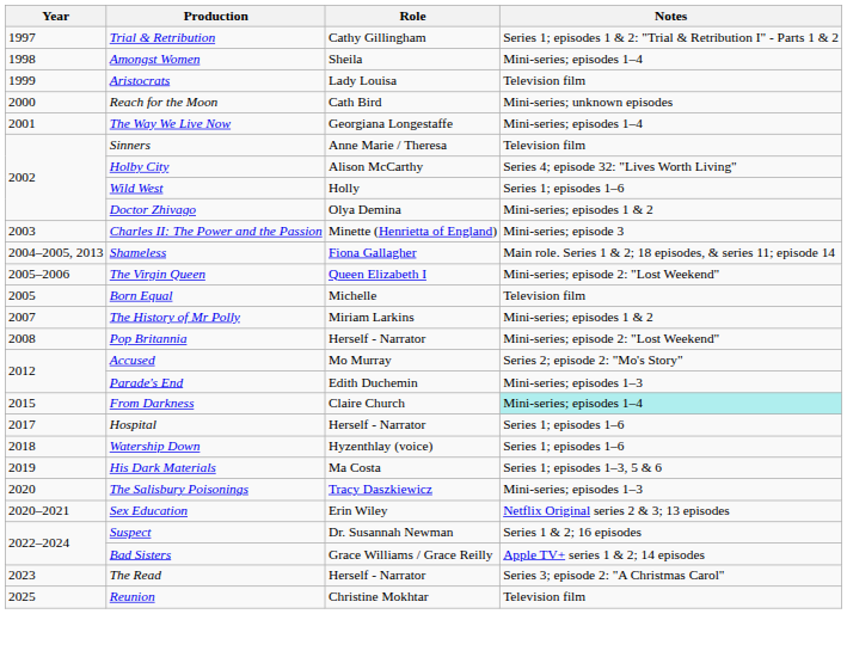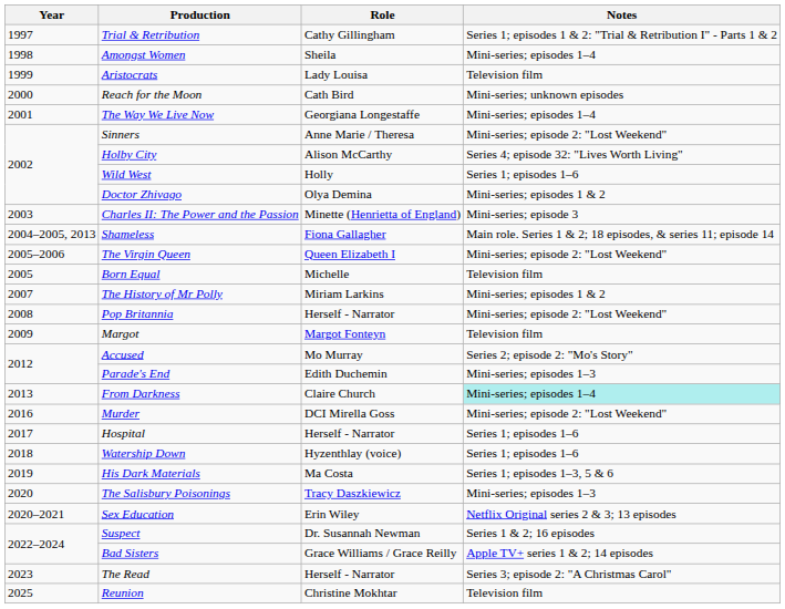Sinners | Notes: Television film -> Mini-series; episode 2: "Lost Weekend"
+ row: 2009 | Margot | Margot Fonteyn | Television film
From Darkness | Year: 2015 -> 2013
+ row: 2016 | Murder | DCI Mirella Goss | Mini-series; episode 2: "Lost Weekend"
